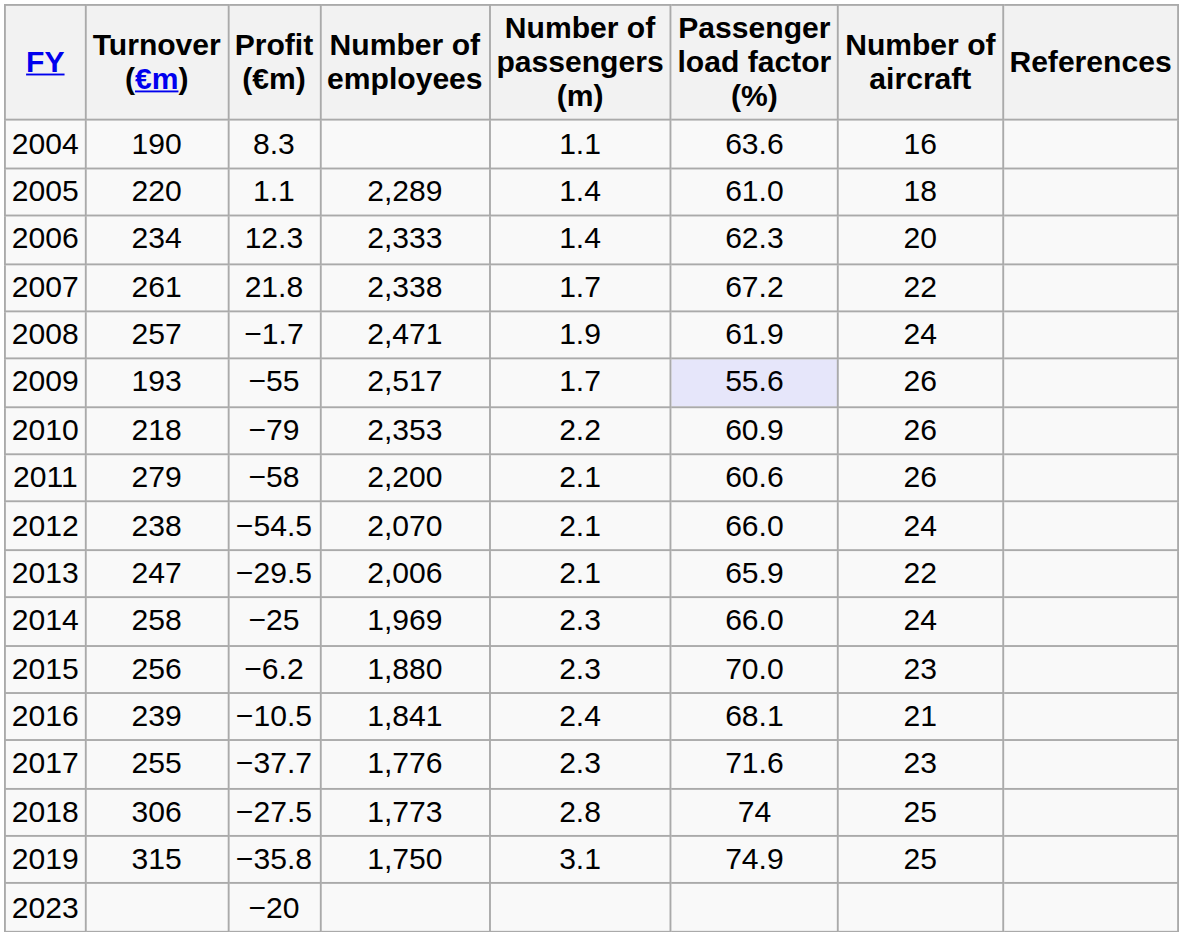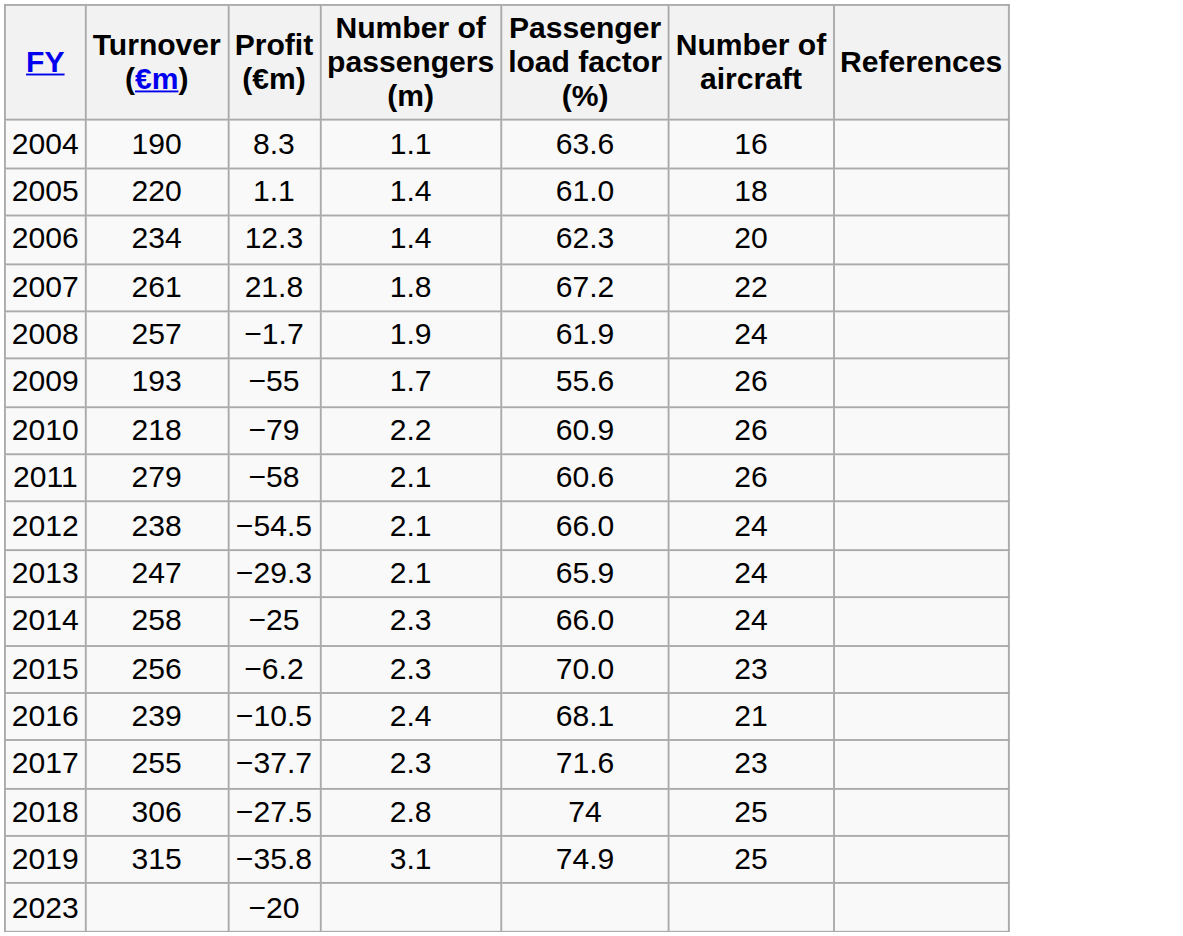- column: Number of employees | 2,289 | 2,333 | 2,338 | 2,471 | 2,517 | 2,353 | 2,200 | 2,070 | 2,006 | 1,969 | 1,880 | 1,841 | 1,776 | 1,773 | 1,750
2007 | Number of passengers (m): 1.7 -> 1.8
2009 | Passenger load factor (%): lavender background -> no background
2013 | Profit (€m): −29.5 -> −29.3
2013 | Number of aircraft: 22 -> 24
